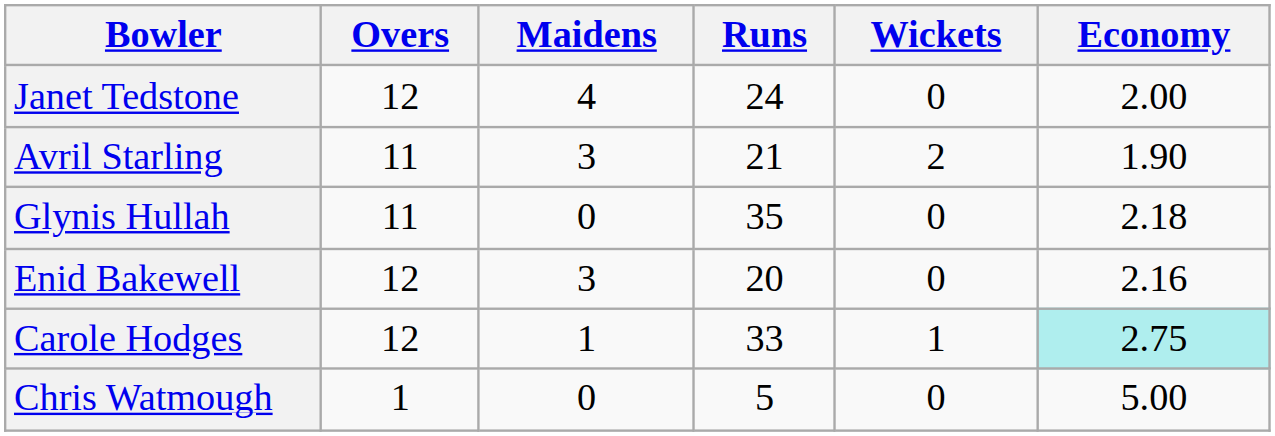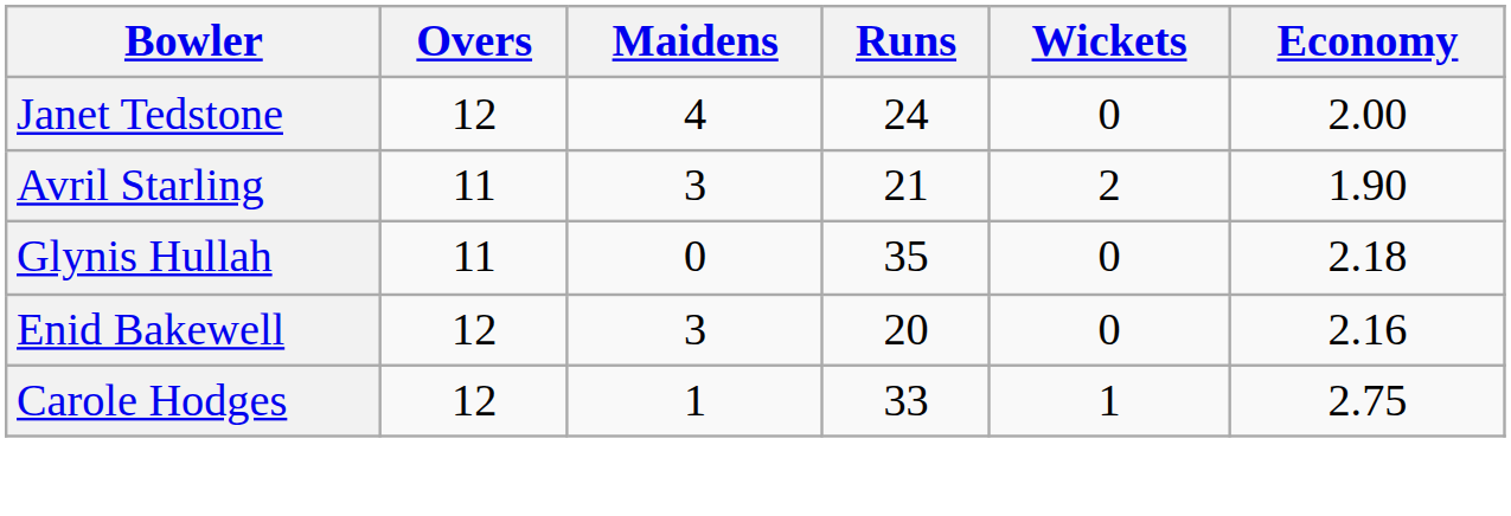Carole Hodges | Economy: paleturquoise background -> no background
- row: Chris Watmough | 1 | 0 | 5 | 0 | 5.00
